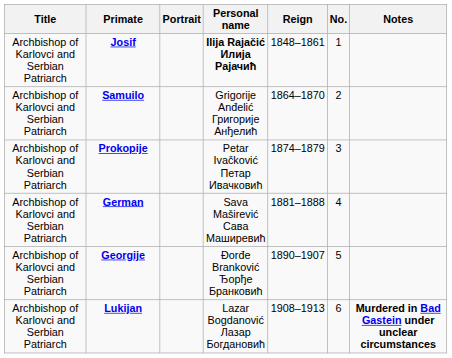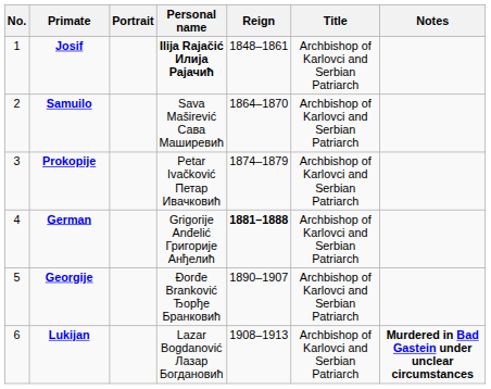columns swapped: No. <-> Title
Samuilo | Personal name: Grigorije Anđelić Григорије Анђелић -> Sava Maširević Сава Маширевић
German | Personal name: Sava Maširević Сава Маширевић -> Grigorije Anđelić Григорије Анђелић
German | Reign: normal -> bold
